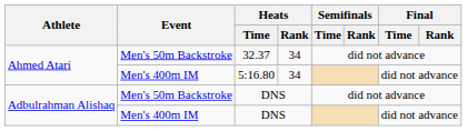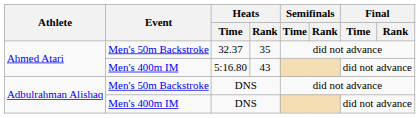32.37 | Heats / Rank: 34 -> 35
5:16.80 | Heats / Rank: 34 -> 43
